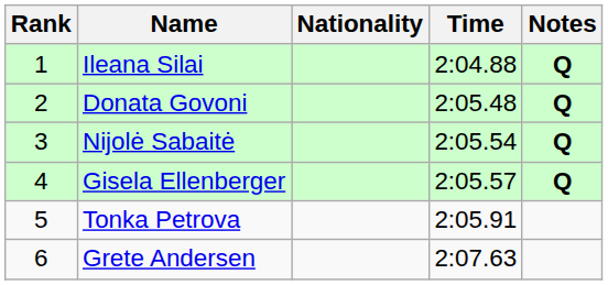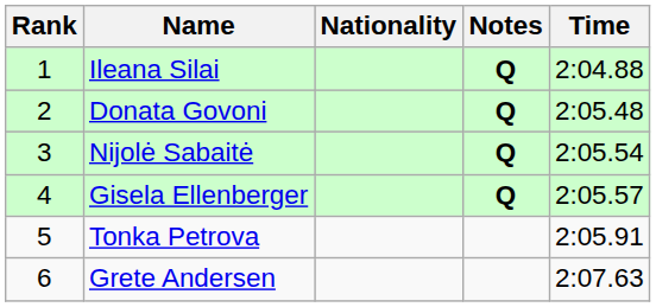columns swapped: Time <-> Notes
